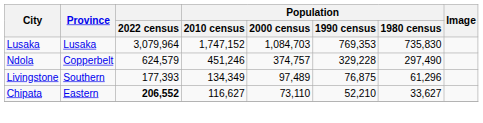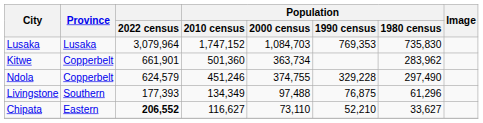+ row: Kitwe | Copperbelt | 661,901 | 501,360 | 363,734 | 283,962
Ndola | Population / 2000 census: 374,757 -> 374,755
Livingstone | Population / 2000 census: 97,489 -> 97,488
